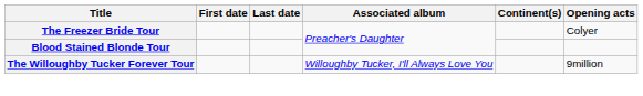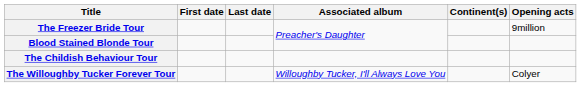The Freezer Bride Tour | Opening acts: Colyer -> 9million
+ row: The Childish Behaviour Tour
The Willoughby Tucker Forever Tour | Opening acts: 9million -> Colyer
